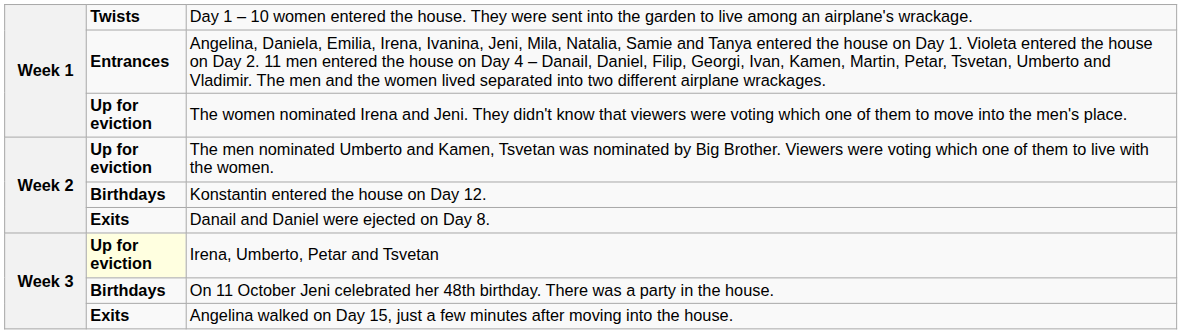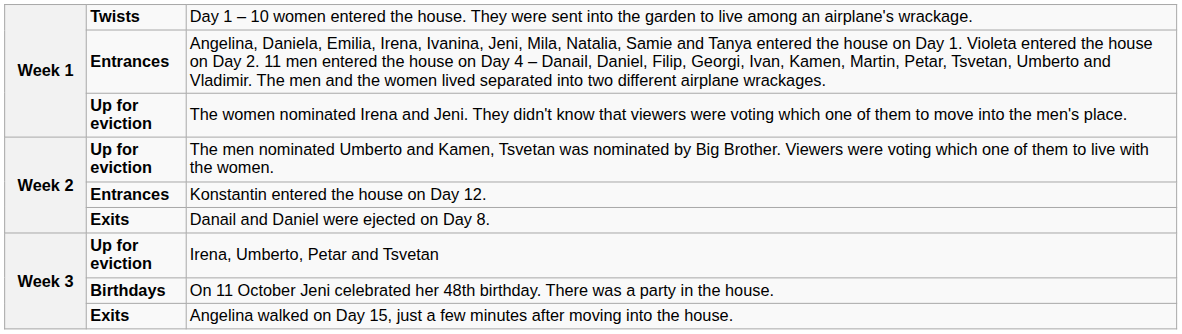Konstantin entered the house on Day 12. | column 2: Birthdays -> Entrances
Irena, Umberto, Petar and Tsvetan | column 2: lightyellow background -> no background
